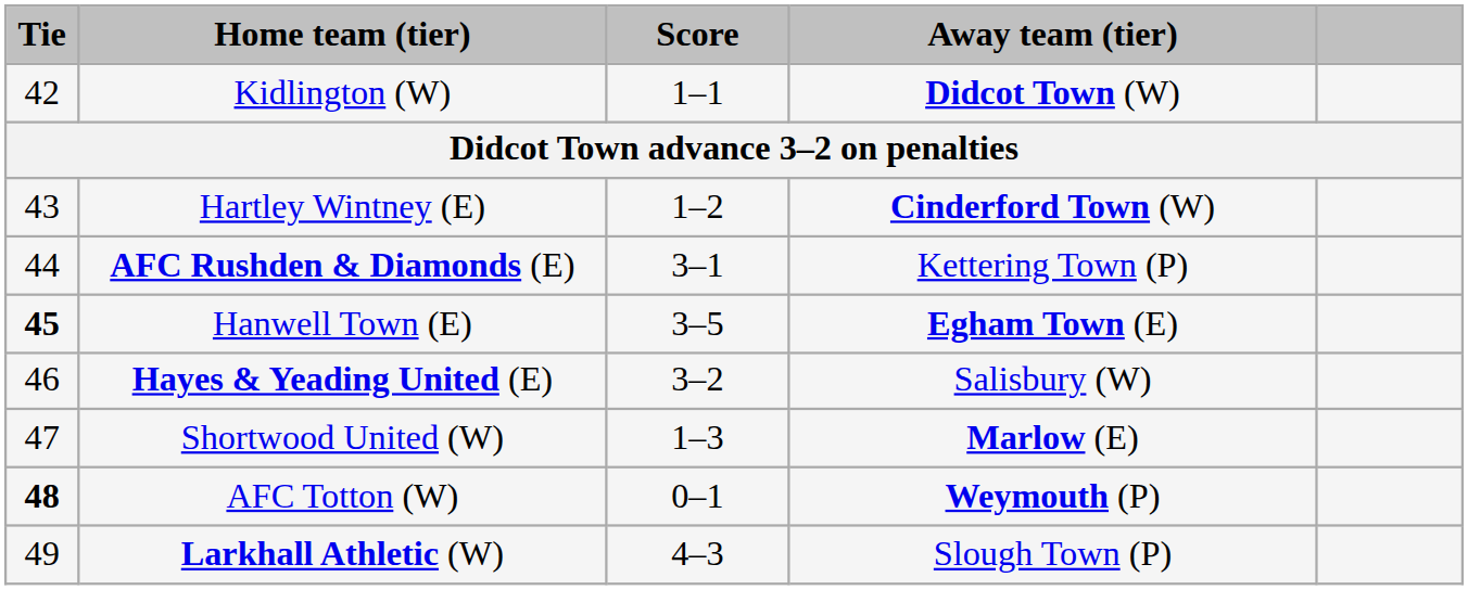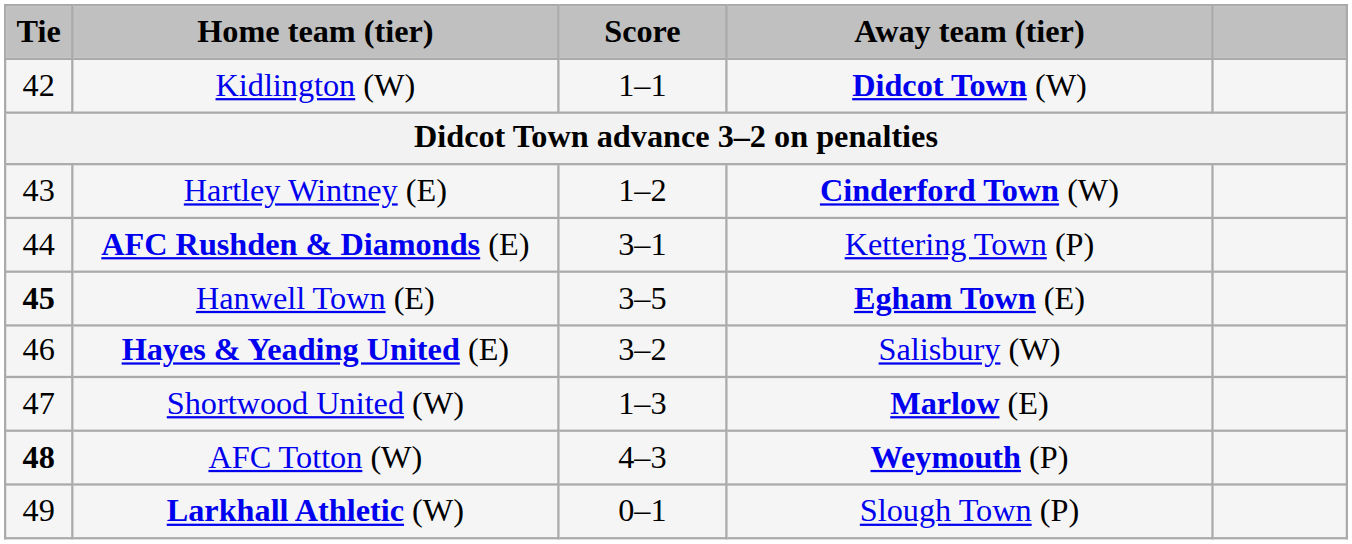AFC Totton (W) | Score: 0–1 -> 4–3
Larkhall Athletic (W) | Score: 4–3 -> 0–1
